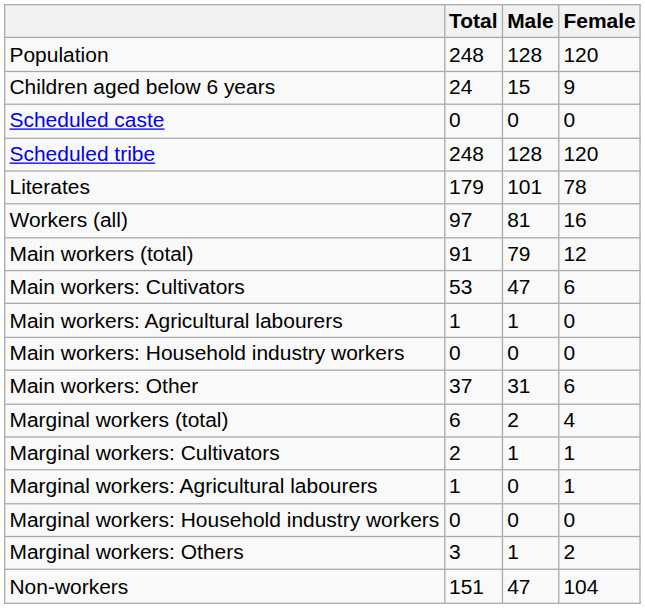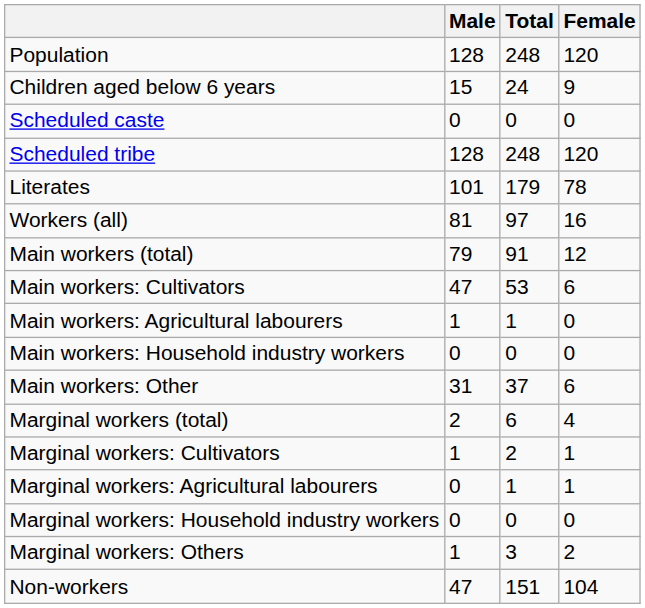columns swapped: Total <-> Male
